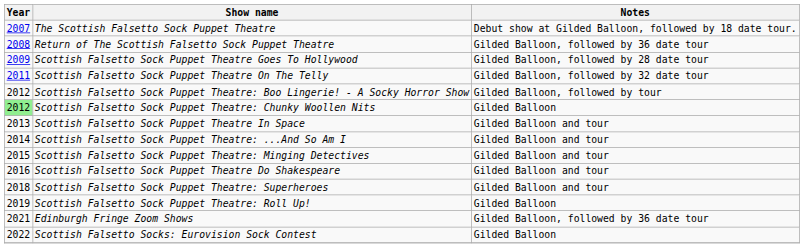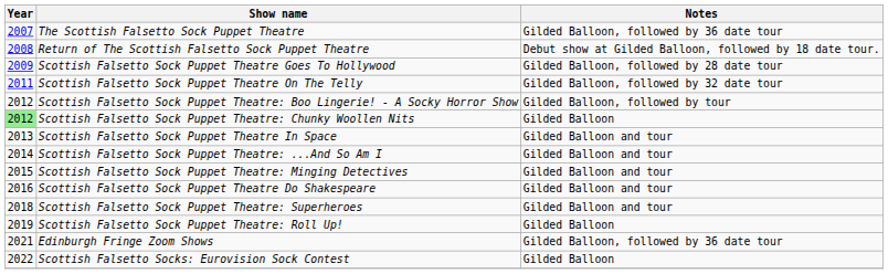The Scottish Falsetto Sock Puppet Theatre | Notes: Debut show at Gilded Balloon, followed by 18 date tour. -> Gilded Balloon, followed by 36 date tour
Return of The Scottish Falsetto Sock Puppet Theatre | Notes: Gilded Balloon, followed by 36 date tour -> Debut show at Gilded Balloon, followed by 18 date tour.
